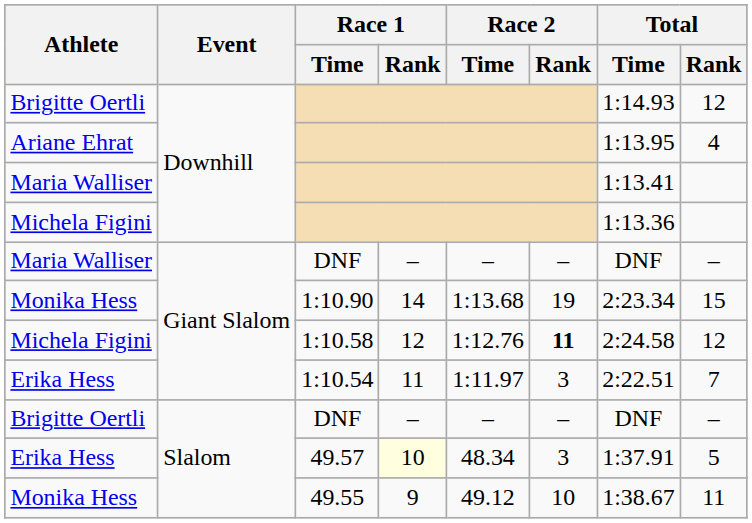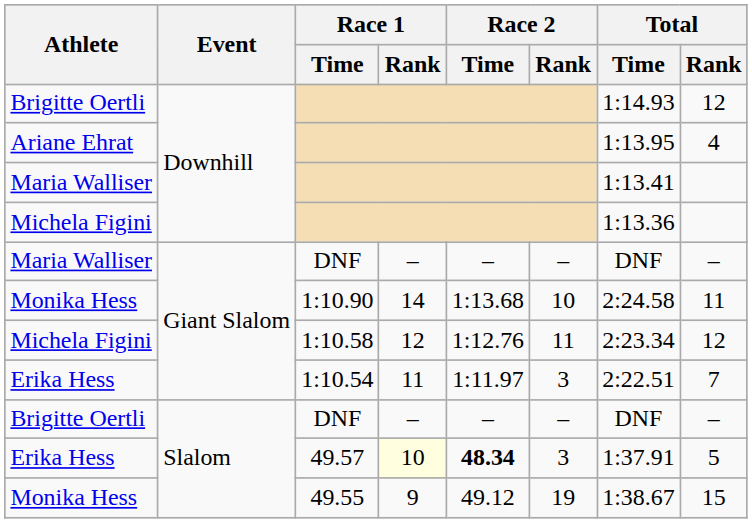1:10.90 | Race 2 / Rank: 19 -> 10
1:10.90 | Total / Time: 2:23.34 -> 2:24.58
1:10.90 | Total / Rank: 15 -> 11
1:10.58 | Race 2 / Rank: bold -> normal
1:10.58 | Total / Time: 2:24.58 -> 2:23.34
49.57 | Race 2 / Time: normal -> bold
49.55 | Race 2 / Rank: 10 -> 19
49.55 | Total / Rank: 11 -> 15
